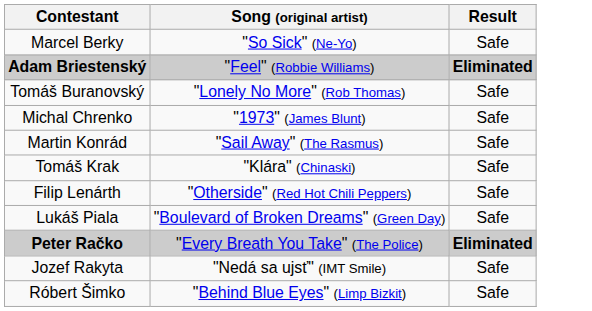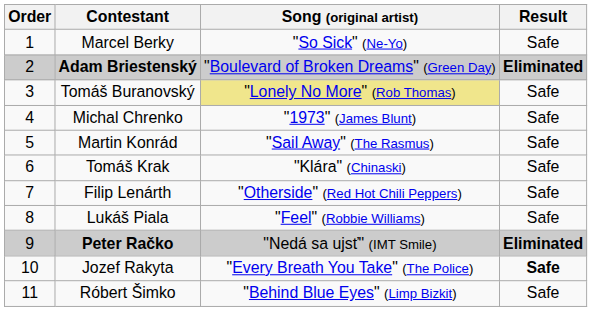+ column: Order | 1 | 2 | 3 | 4 | 5 | 6 | 7 | 8 | 9 | 10 | 11
Adam Briestenský | Song (original artist): "Feel" (Robbie Williams) -> "Boulevard of Broken Dreams" (Green Day)
Tomáš Buranovský | Song (original artist): no background -> khaki background
Lukáš Piala | Song (original artist): "Boulevard of Broken Dreams" (Green Day) -> "Feel" (Robbie Williams)
Peter Račko | Song (original artist): "Every Breath You Take" (The Police) -> "Nedá sa ujsť" (IMT Smile)
Jozef Rakyta | Song (original artist): "Nedá sa ujsť" (IMT Smile) -> "Every Breath You Take" (The Police)
Jozef Rakyta | Result: normal -> bold
